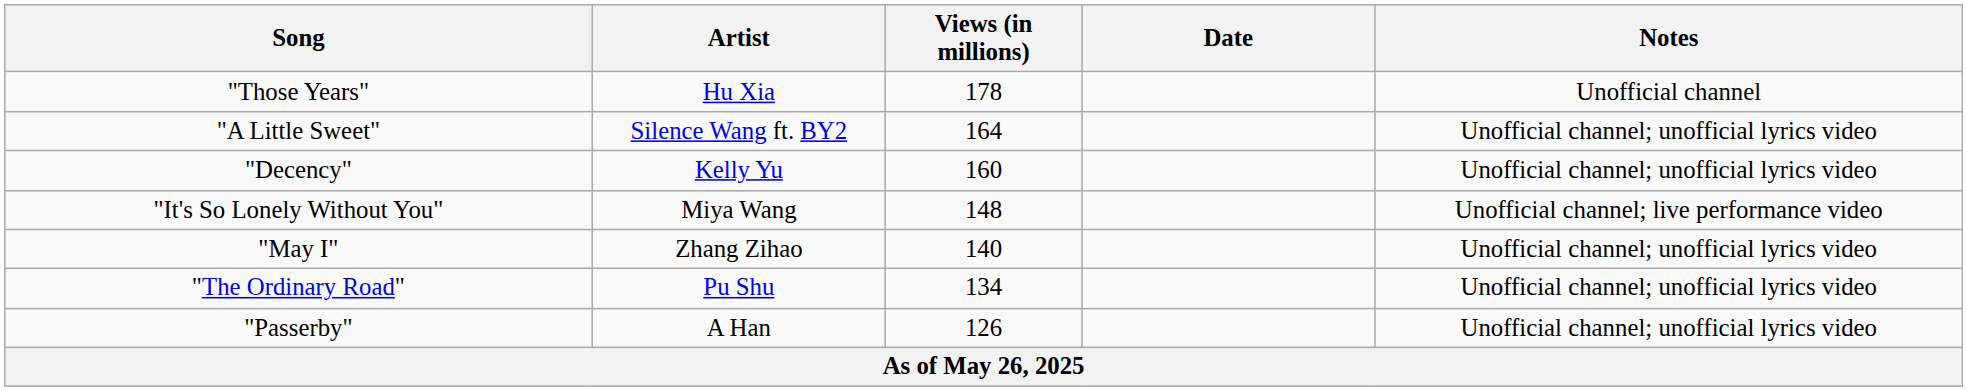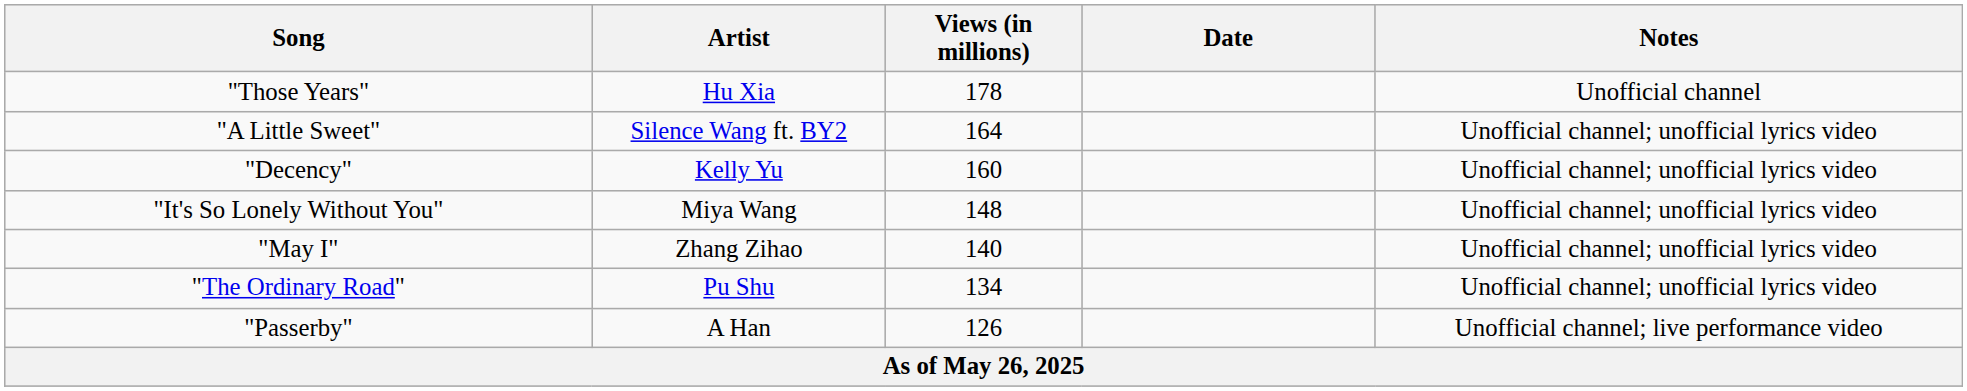"It's So Lonely Without You" | Notes: Unofficial channel; live performance video -> Unofficial channel; unofficial lyrics video
"Passerby" | Notes: Unofficial channel; unofficial lyrics video -> Unofficial channel; live performance video
